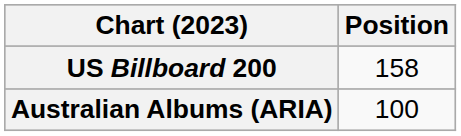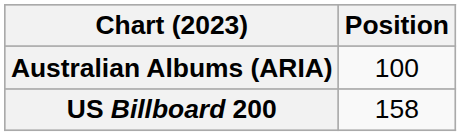rows swapped: Australian Albums (ARIA) <-> US Billboard 200
